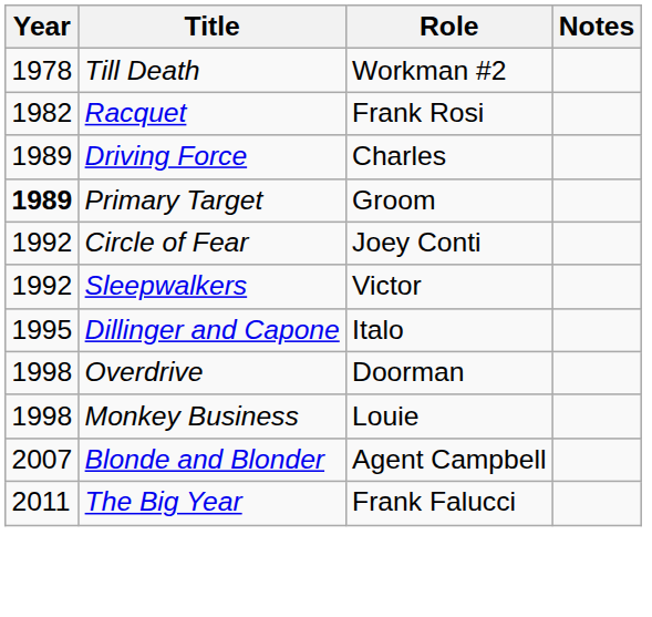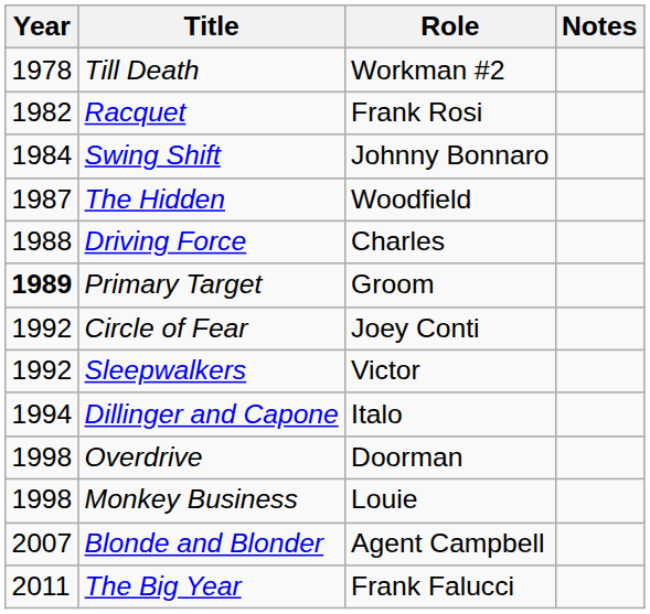+ row: 1984 | Swing Shift | Johnny Bonnaro
+ row: 1987 | The Hidden | Woodfield
Driving Force | Year: 1989 -> 1988
Dillinger and Capone | Year: 1995 -> 1994
